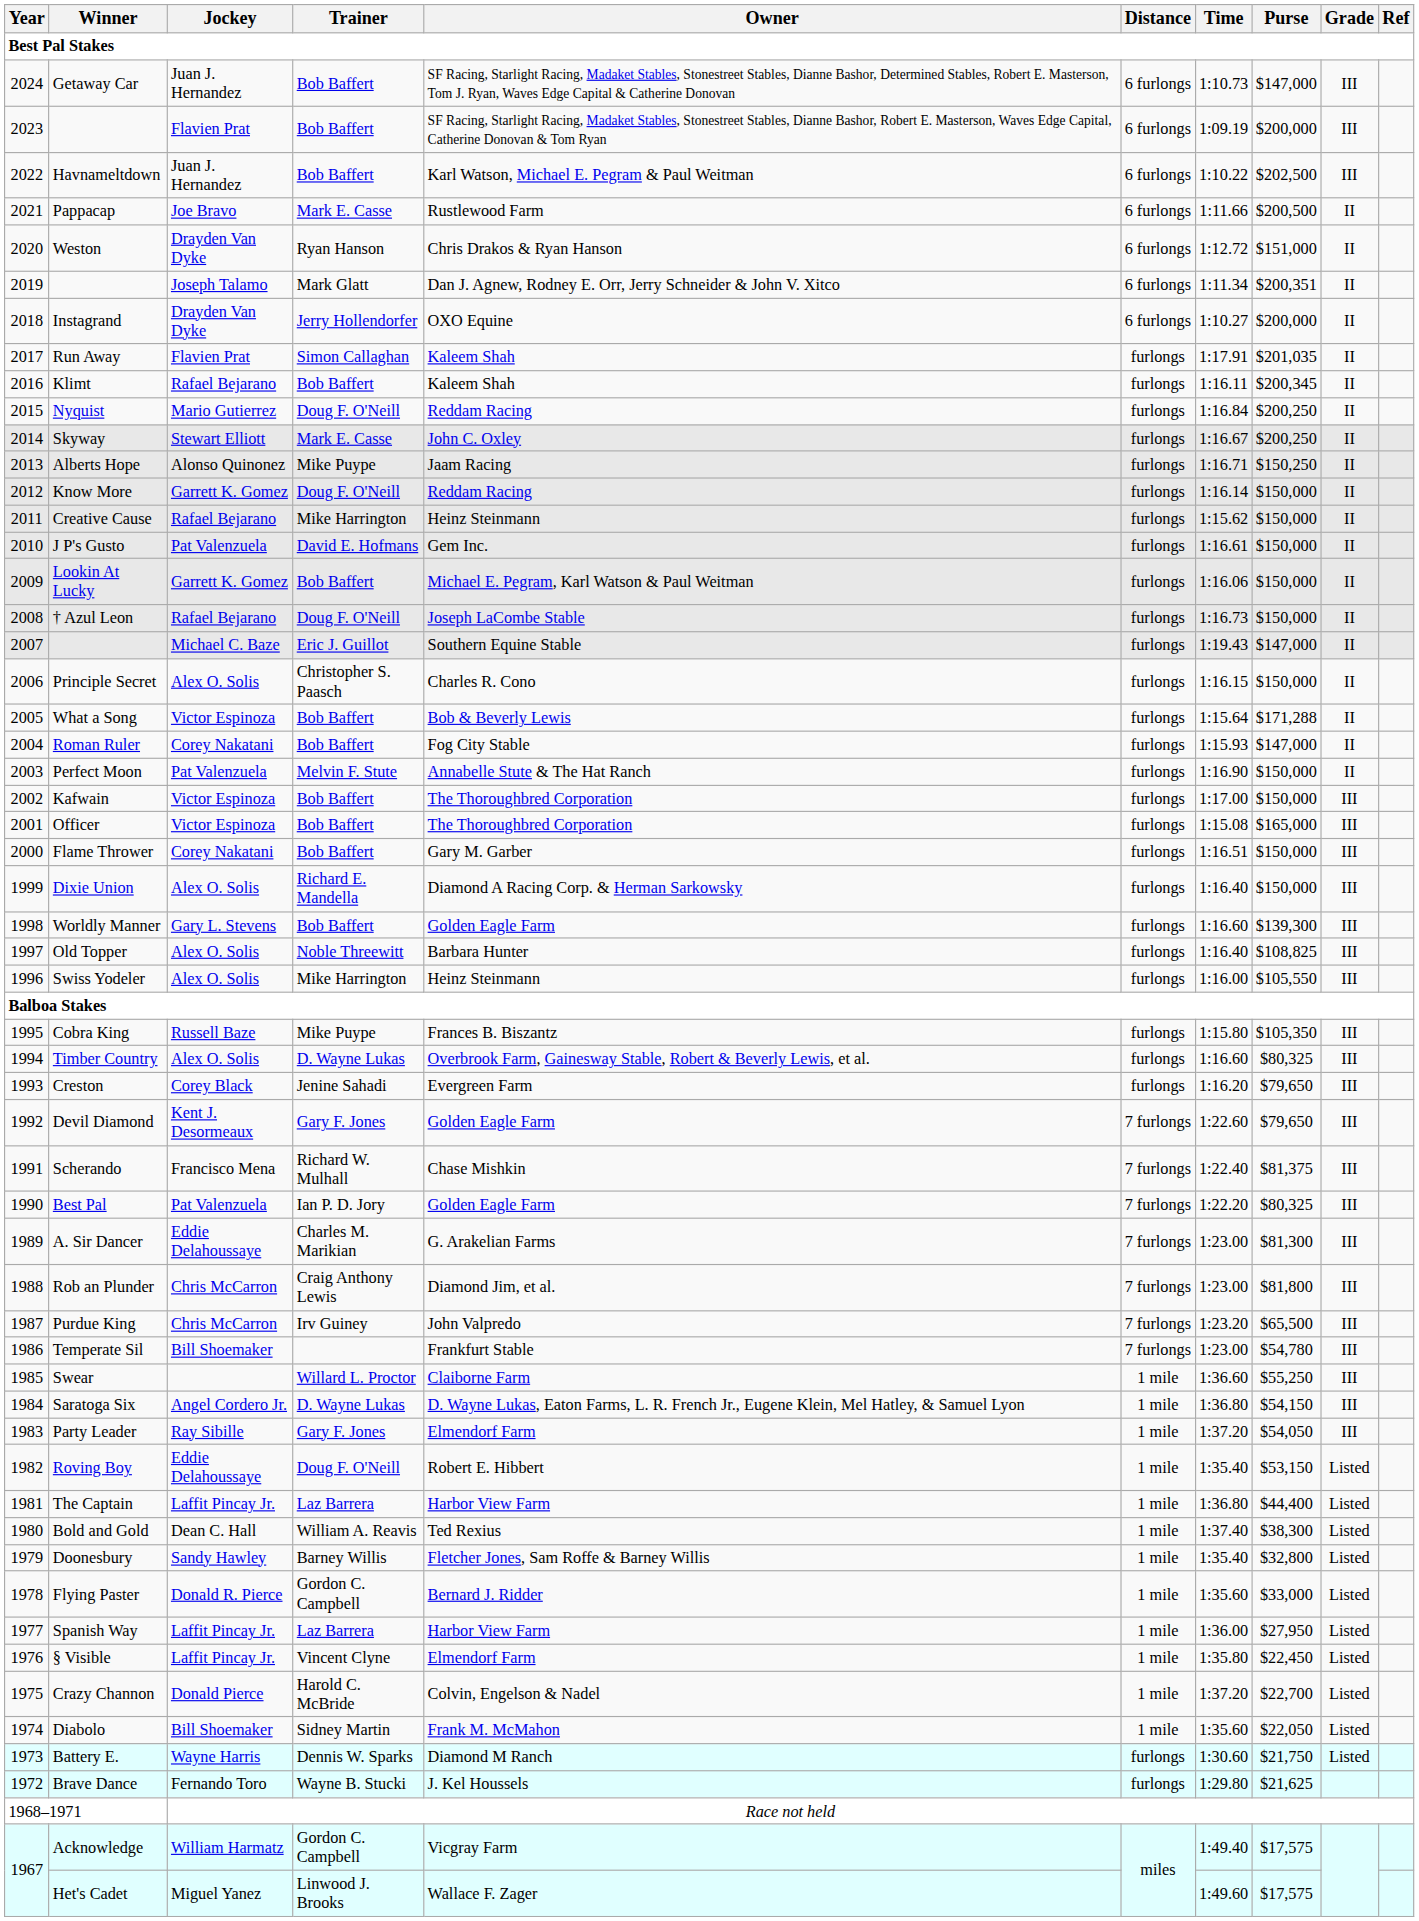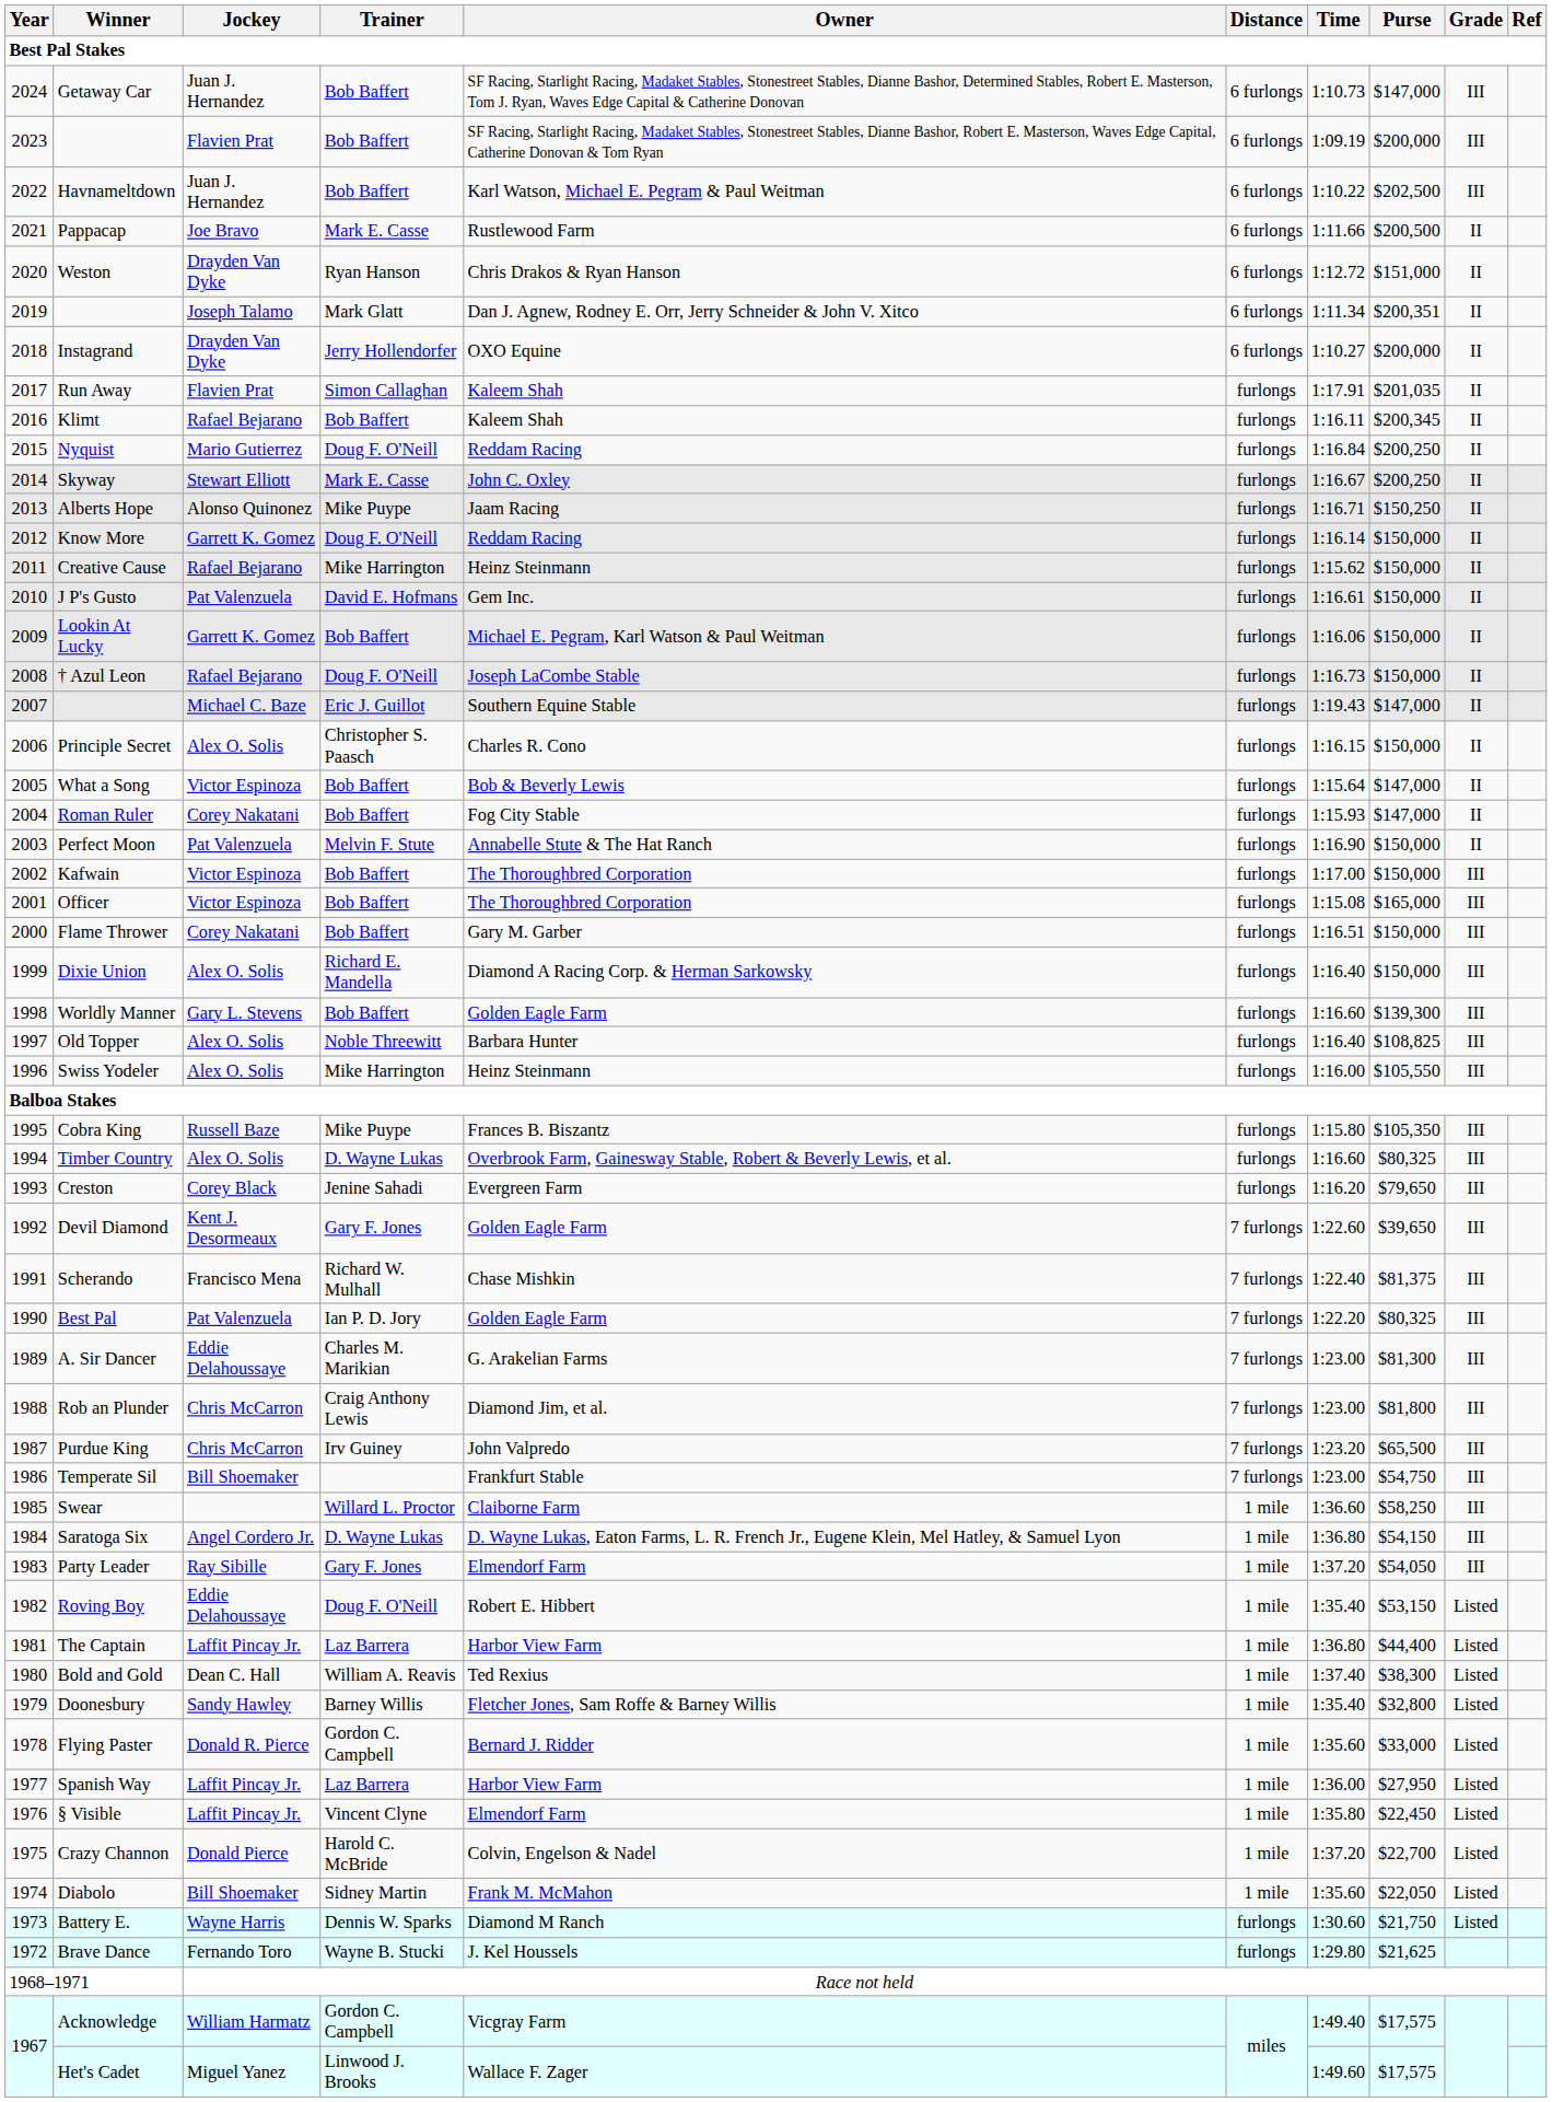What a Song | Purse: $171,288 -> $147,000
Devil Diamond | Purse: $79,650 -> $39,650
Temperate Sil | Purse: $54,780 -> $54,750
Swear | Purse: $55,250 -> $58,250
